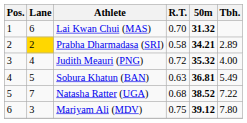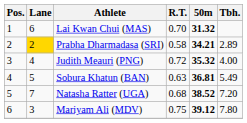Natasha Ratter (UGA) | Tbh.: 7.22 -> 7.20
